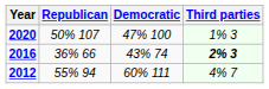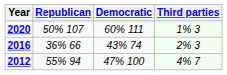2020 | Democratic: 47% 100 -> 60% 111
2016 | Third parties: bold -> normal
2012 | Democratic: 60% 111 -> 47% 100
